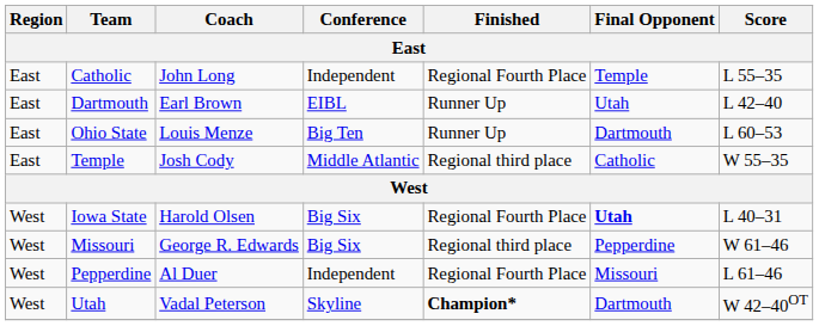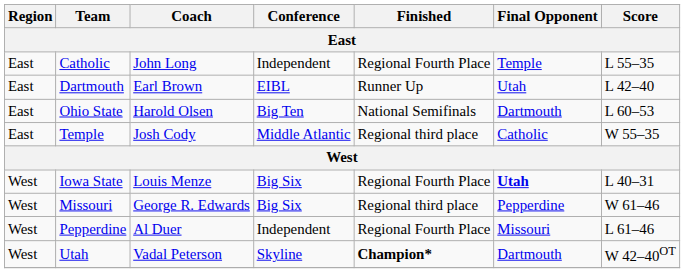Ohio State | Coach: Louis Menze -> Harold Olsen
Ohio State | Finished: Runner Up -> National Semifinals
Iowa State | Coach: Harold Olsen -> Louis Menze
